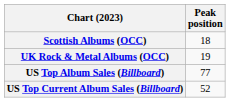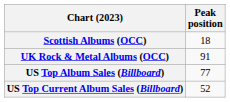UK Rock & Metal Albums (OCC) | Peak position: 19 -> 91
